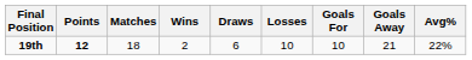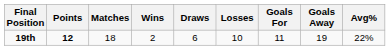19th | Goals For: 10 -> 11
19th | Goals Away: 21 -> 19
